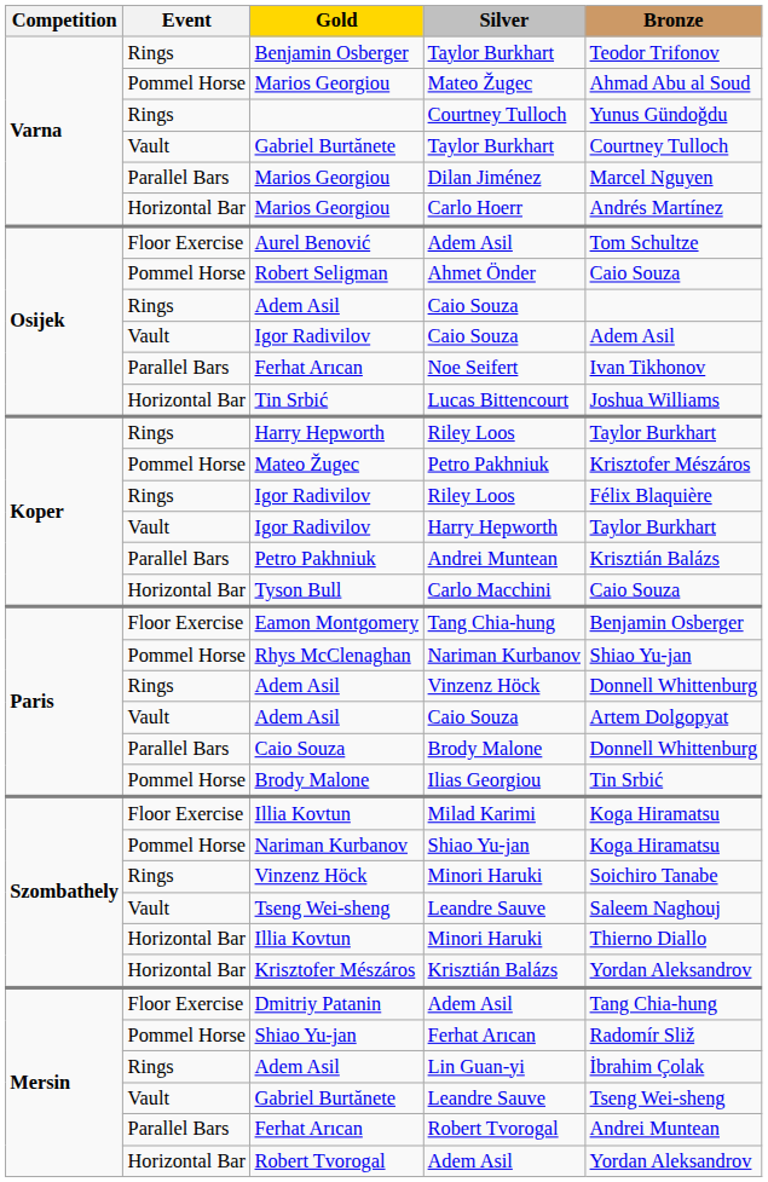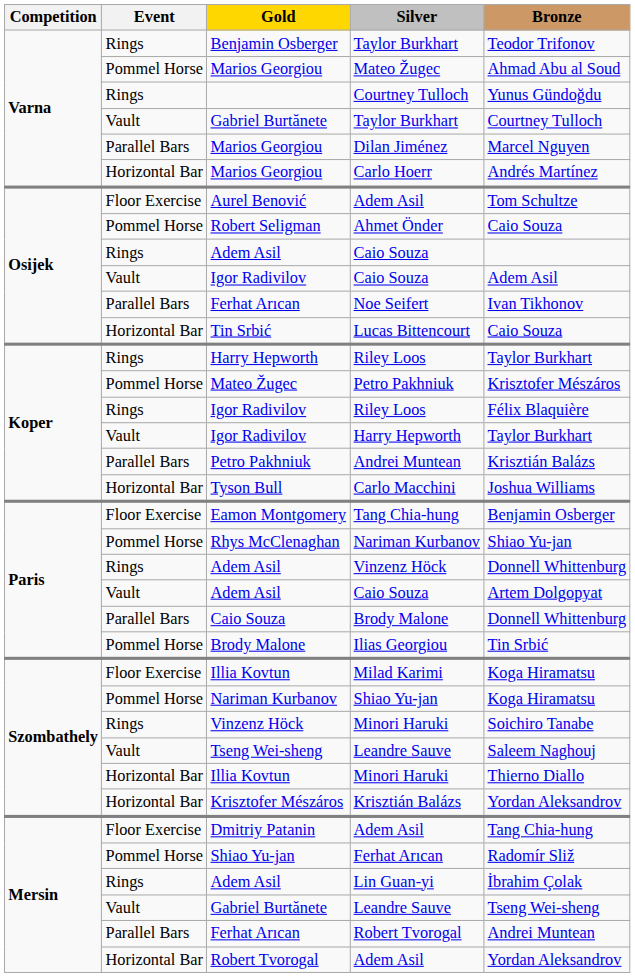Lucas Bittencourt | Bronze: Joshua Williams -> Caio Souza
Carlo Macchini | Bronze: Caio Souza -> Joshua Williams
